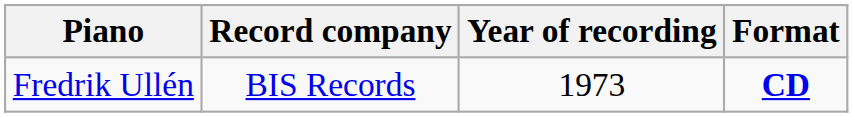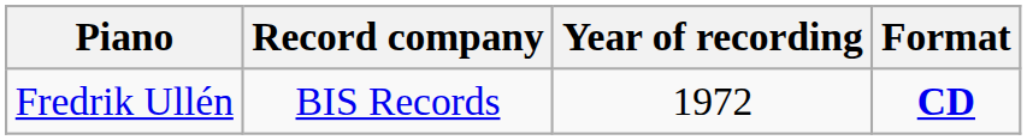Fredrik Ullén | Year of recording: 1973 -> 1972
